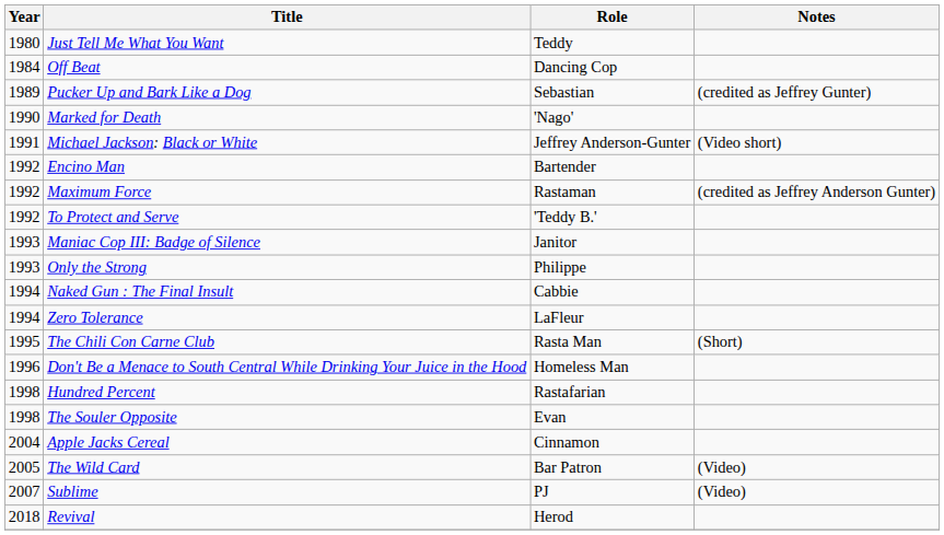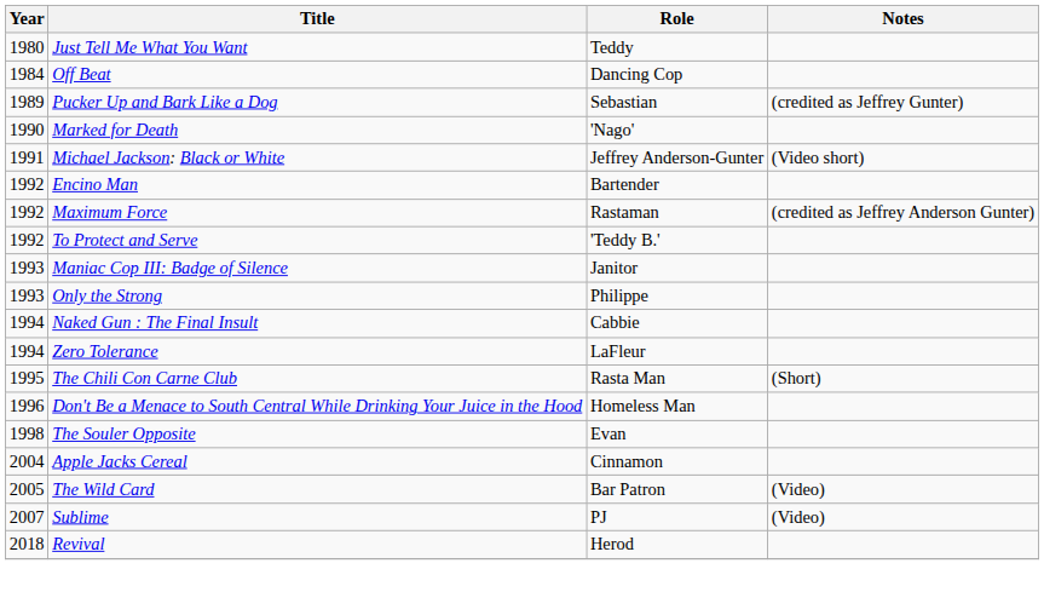- row: 1998 | Hundred Percent | Rastafarian
